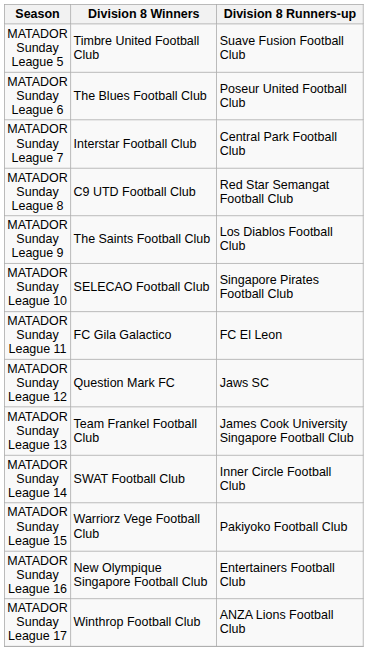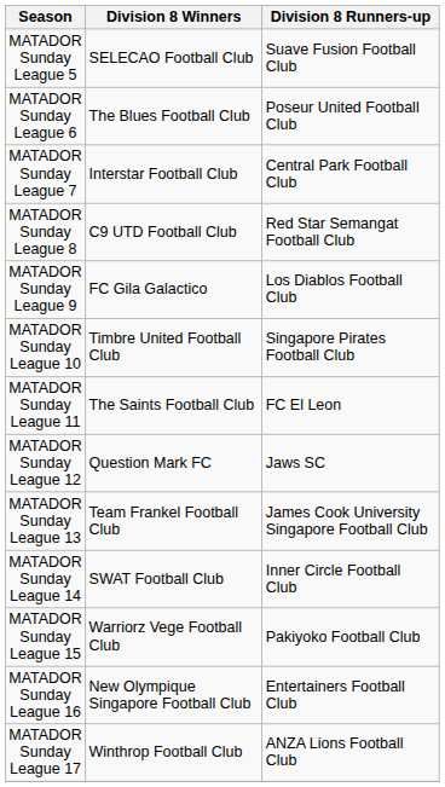MATADOR Sunday League 5 | Division 8 Winners: Timbre United Football Club -> SELECAO Football Club
MATADOR Sunday League 9 | Division 8 Winners: The Saints Football Club -> FC Gila Galactico
MATADOR Sunday League 10 | Division 8 Winners: SELECAO Football Club -> Timbre United Football Club
MATADOR Sunday League 11 | Division 8 Winners: FC Gila Galactico -> The Saints Football Club
